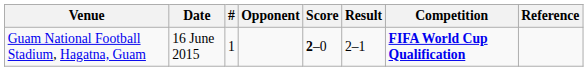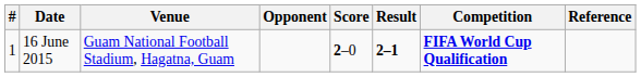columns swapped: # <-> Venue
16 June 2015 | Result: normal -> bold
